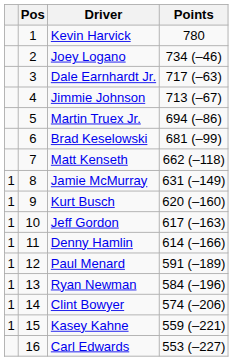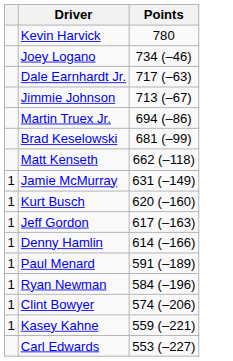- column: Pos | 1 | 2 | 3 | 4 | 5 | 6 | 7 | 8 | 9 | 10 | 11 | 12 | 13 | 14 | 15 | 16
